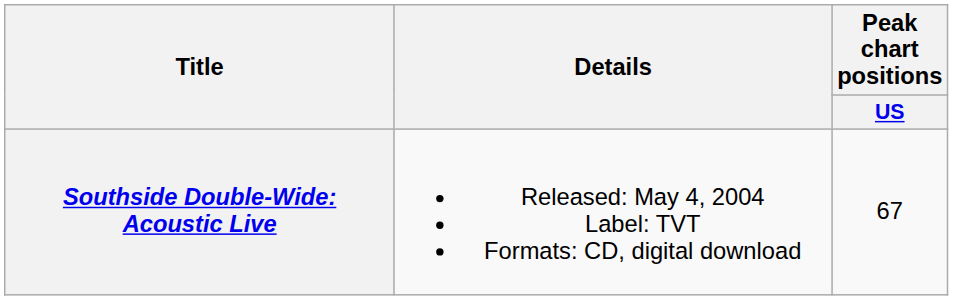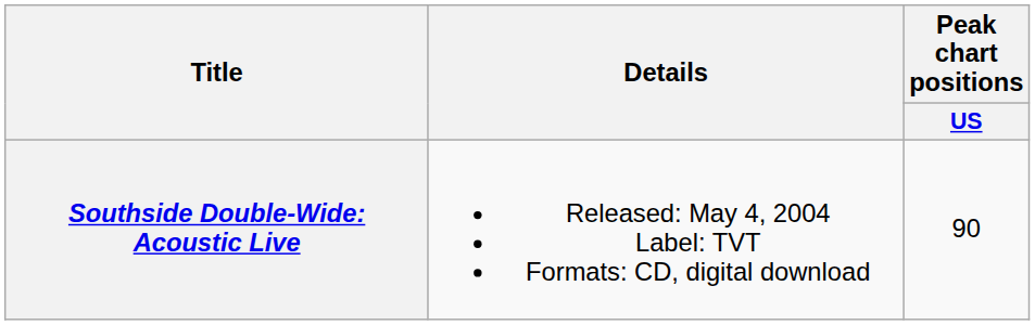Southside Double-Wide: Acoustic Live | Peak chart positions / US: 67 -> 90
